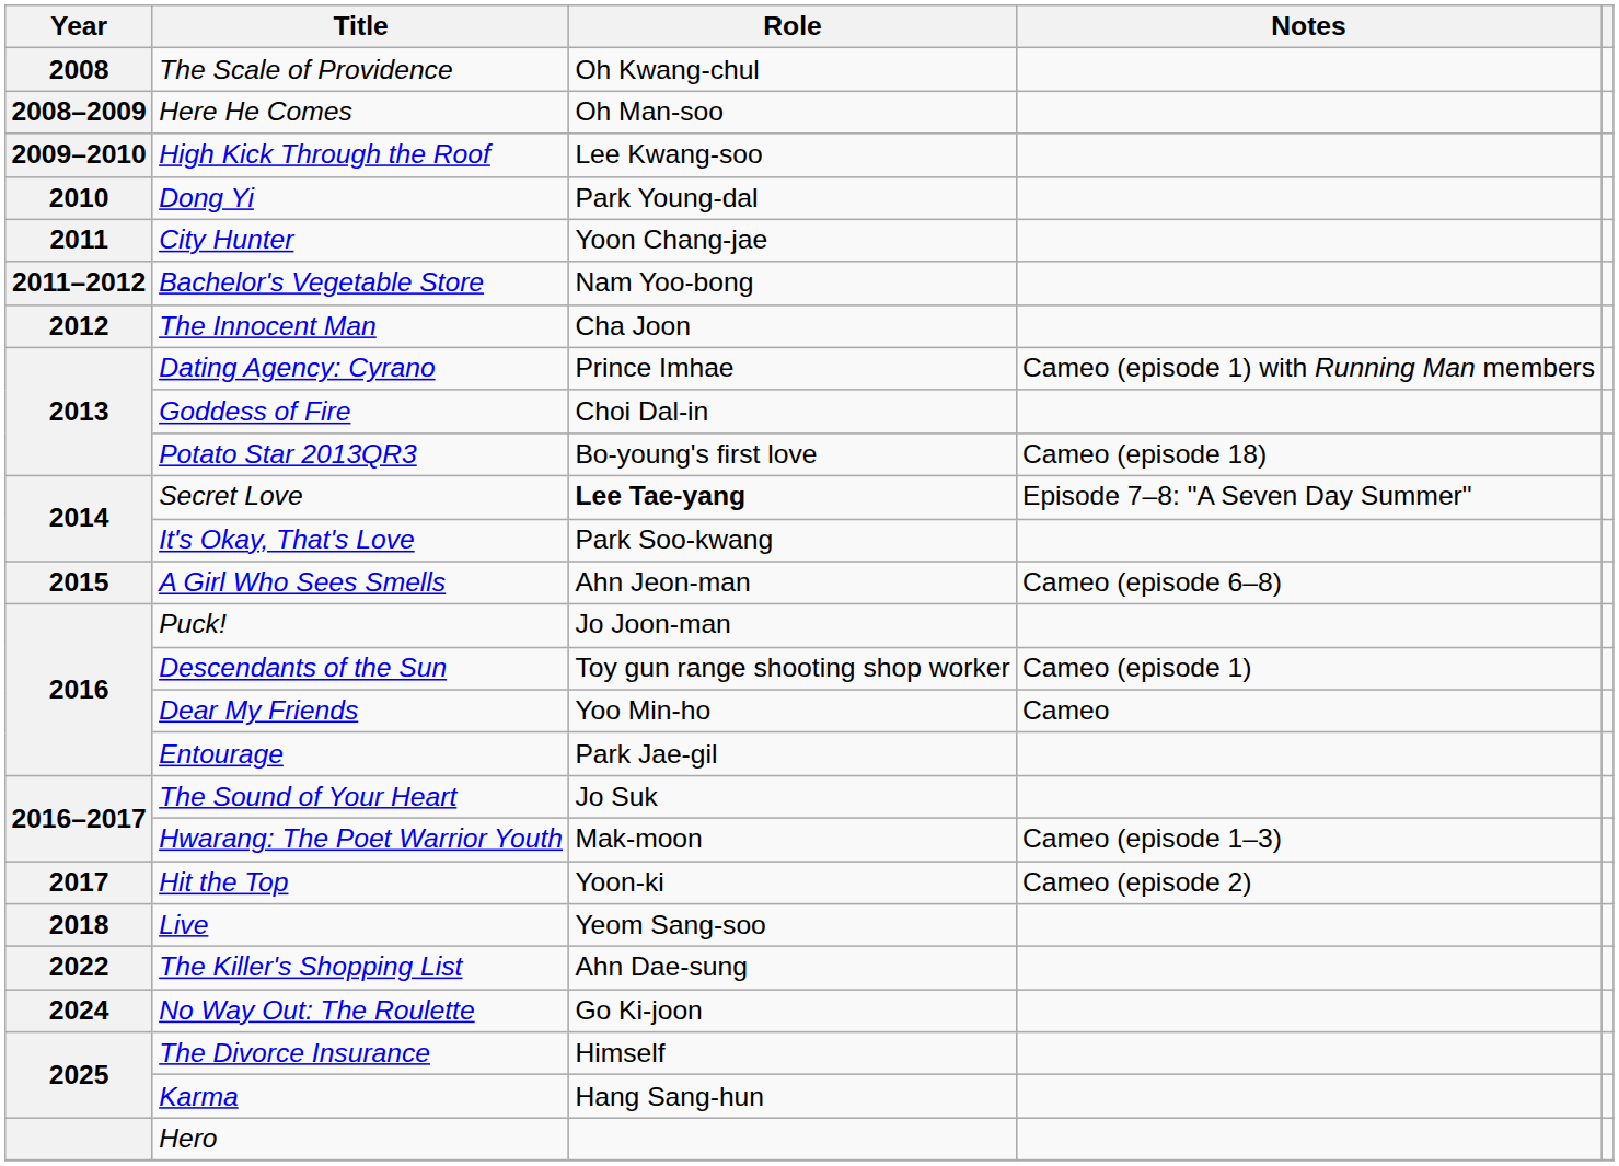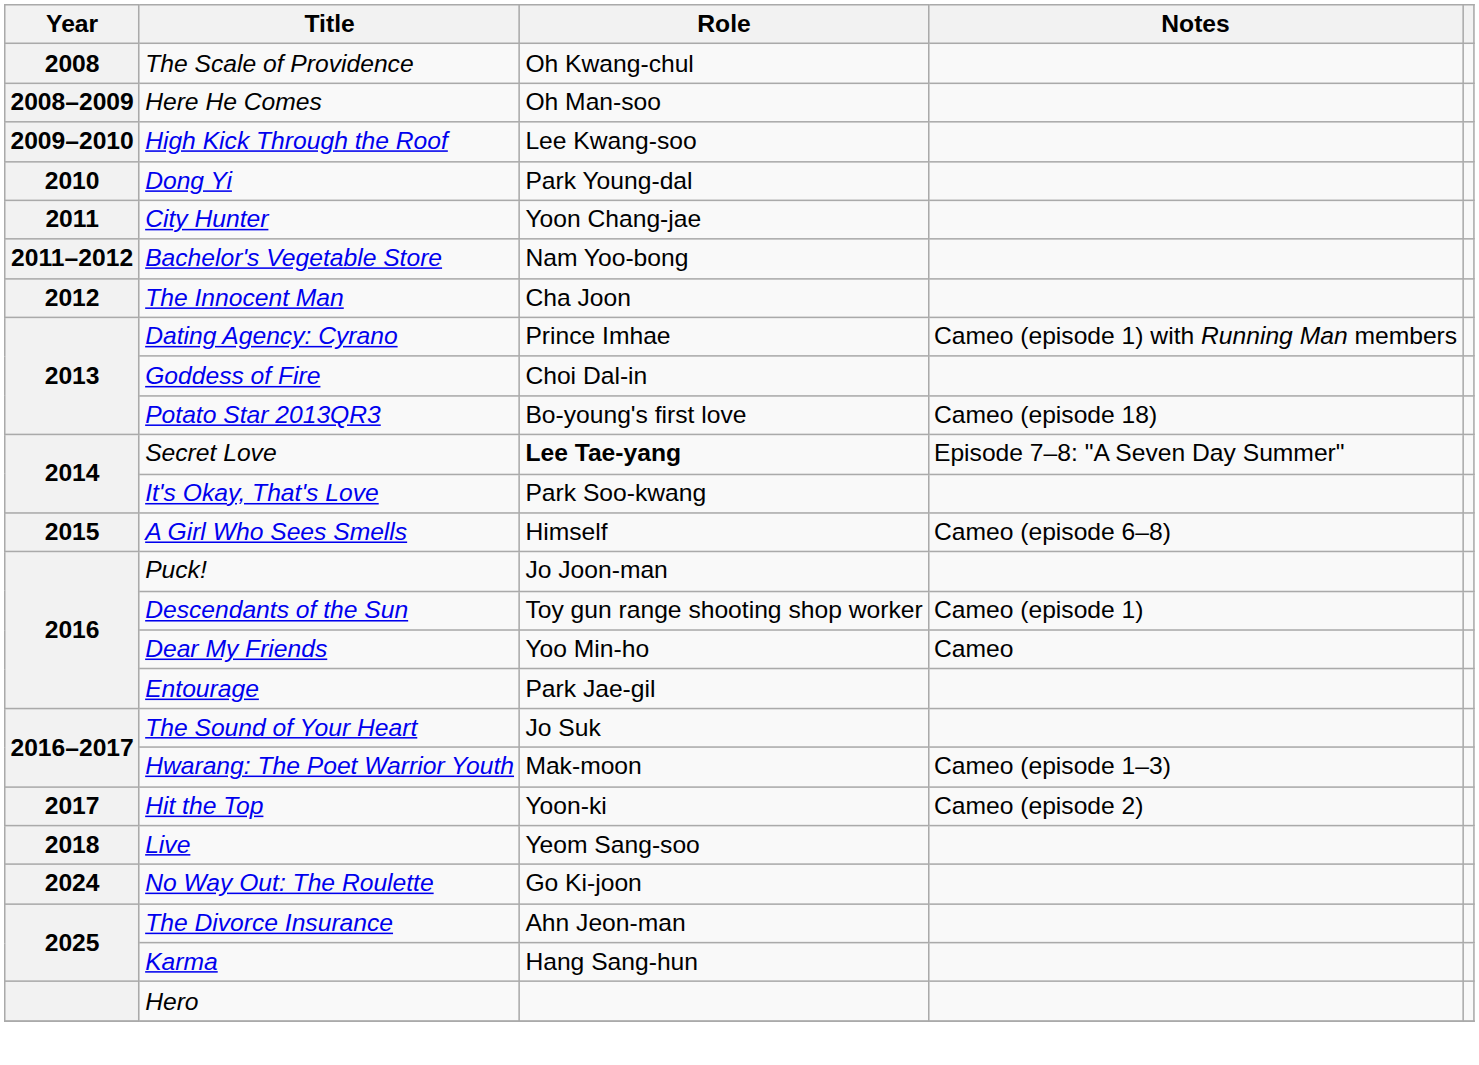A Girl Who Sees Smells | Role: Ahn Jeon-man -> Himself
- row: 2022 | The Killer's Shopping List | Ahn Dae-sung
The Divorce Insurance | Role: Himself -> Ahn Jeon-man
